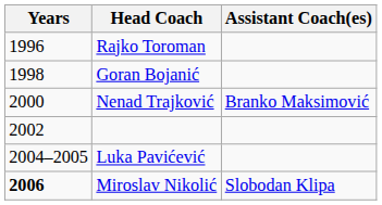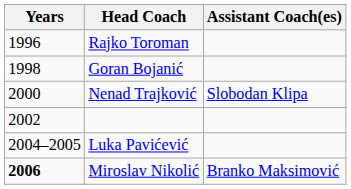Nenad Trajković | Assistant Coach(es): Branko Maksimović -> Slobodan Klipa
Miroslav Nikolić | Assistant Coach(es): Slobodan Klipa -> Branko Maksimović
